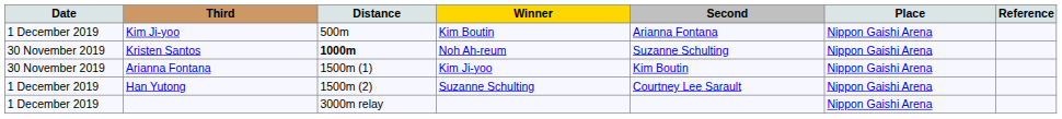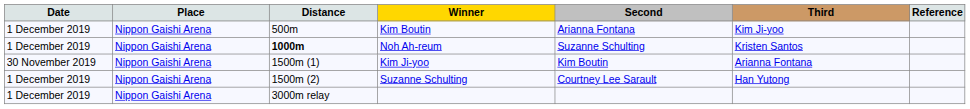columns swapped: Place <-> Third
Noh Ah-reum | Date: 30 November 2019 -> 1 December 2019
